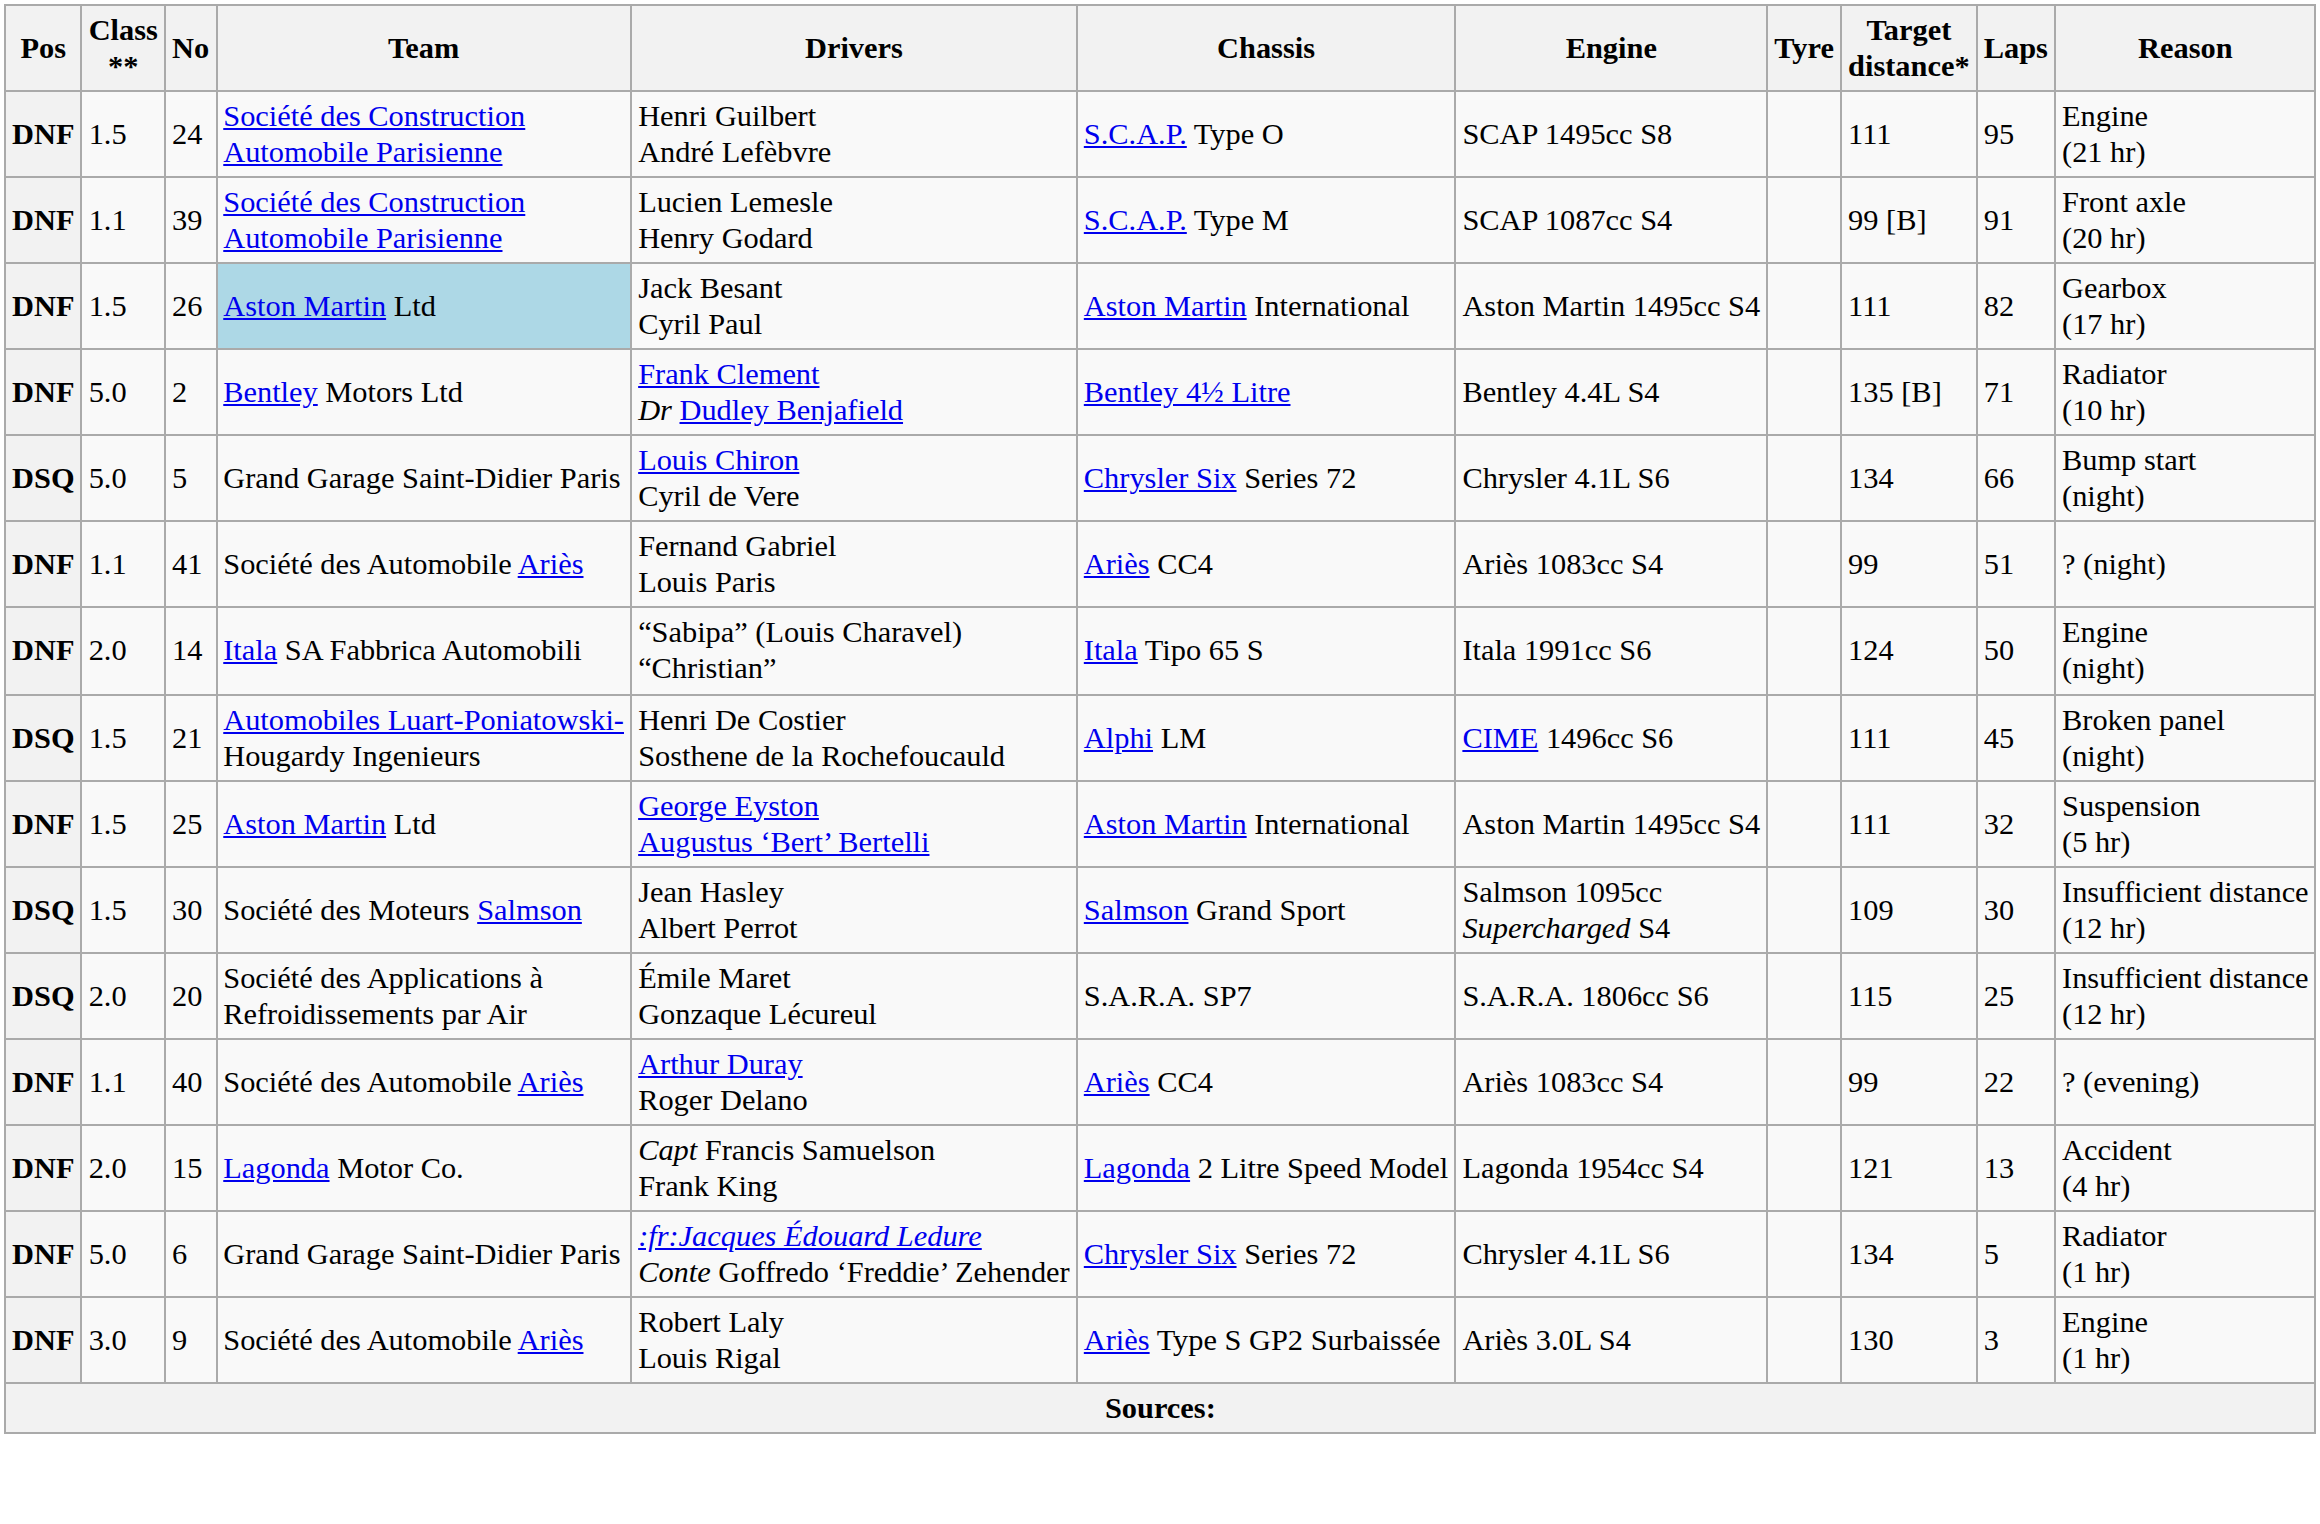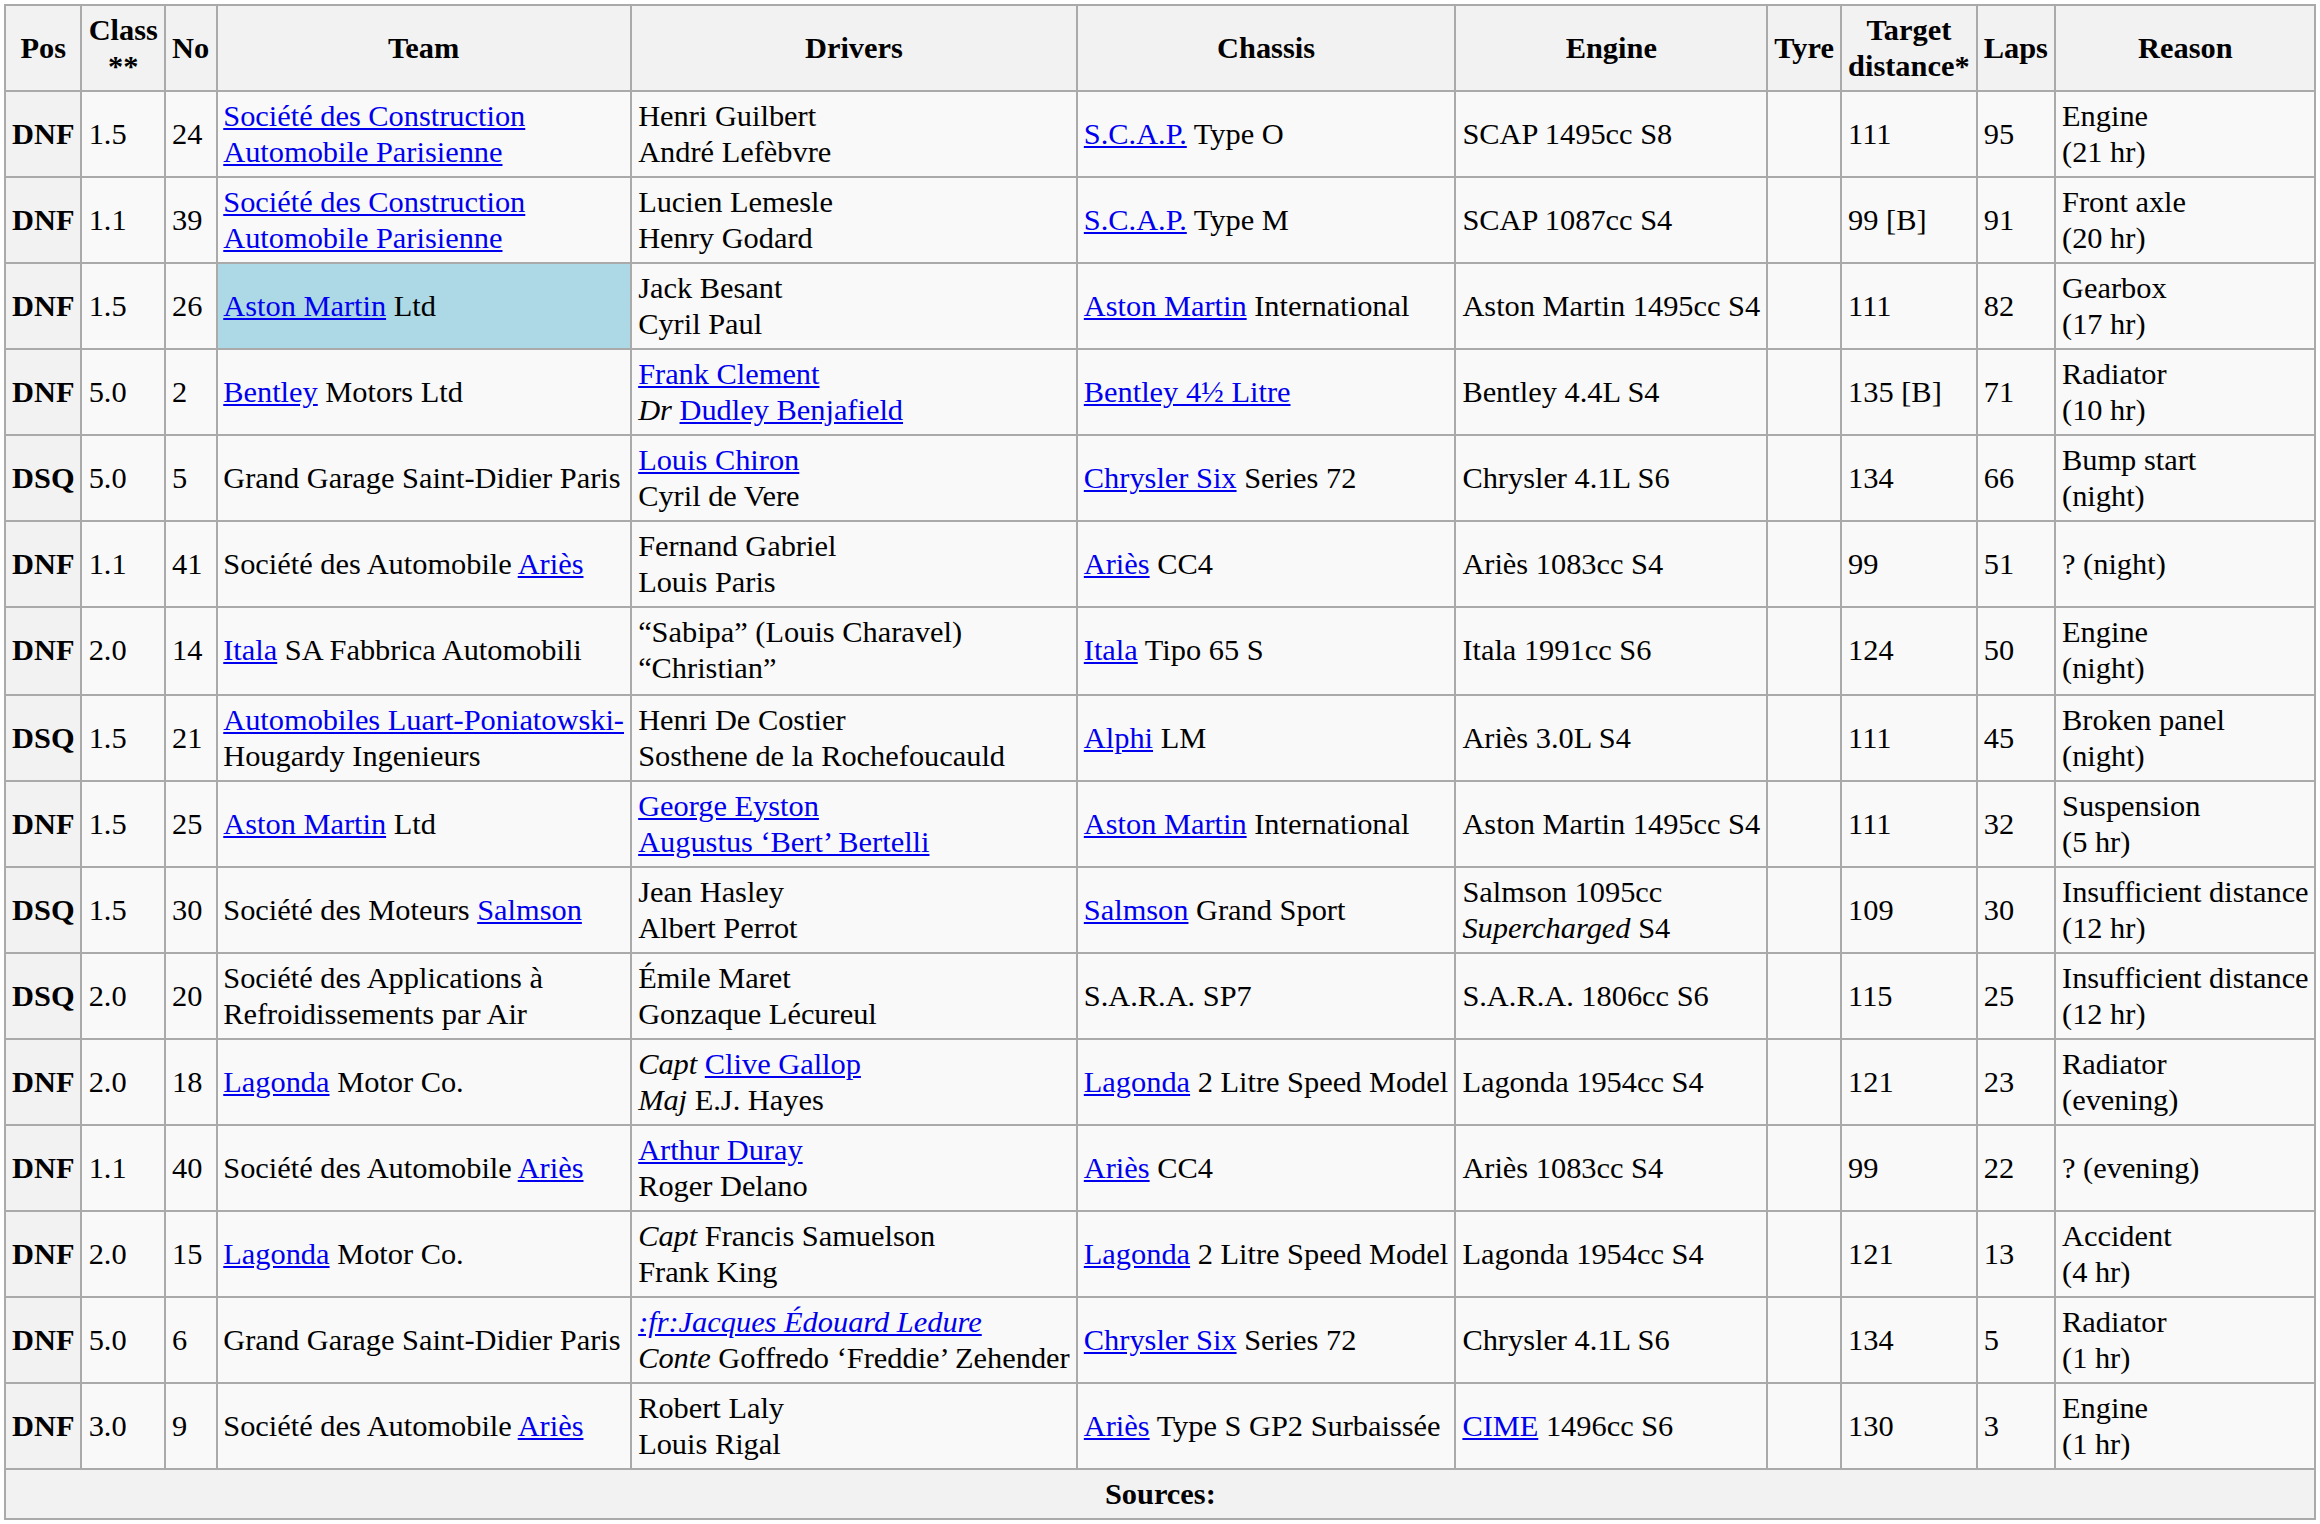21 | Engine: CIME 1496cc S6 -> Ariès 3.0L S4
+ row: DNF | 2.0 | 18 | Lagonda Motor Co. | Capt Clive Gallop Maj E.J. Hayes | Lagonda 2 Litre Speed Model | Lagonda 1954cc S4 | 121 | 23 | Radiator (evening)
9 | Engine: Ariès 3.0L S4 -> CIME 1496cc S6
